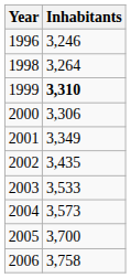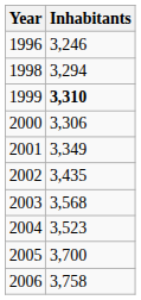1998 | Inhabitants: 3,264 -> 3,294
2003 | Inhabitants: 3,533 -> 3,568
2004 | Inhabitants: 3,573 -> 3,523
